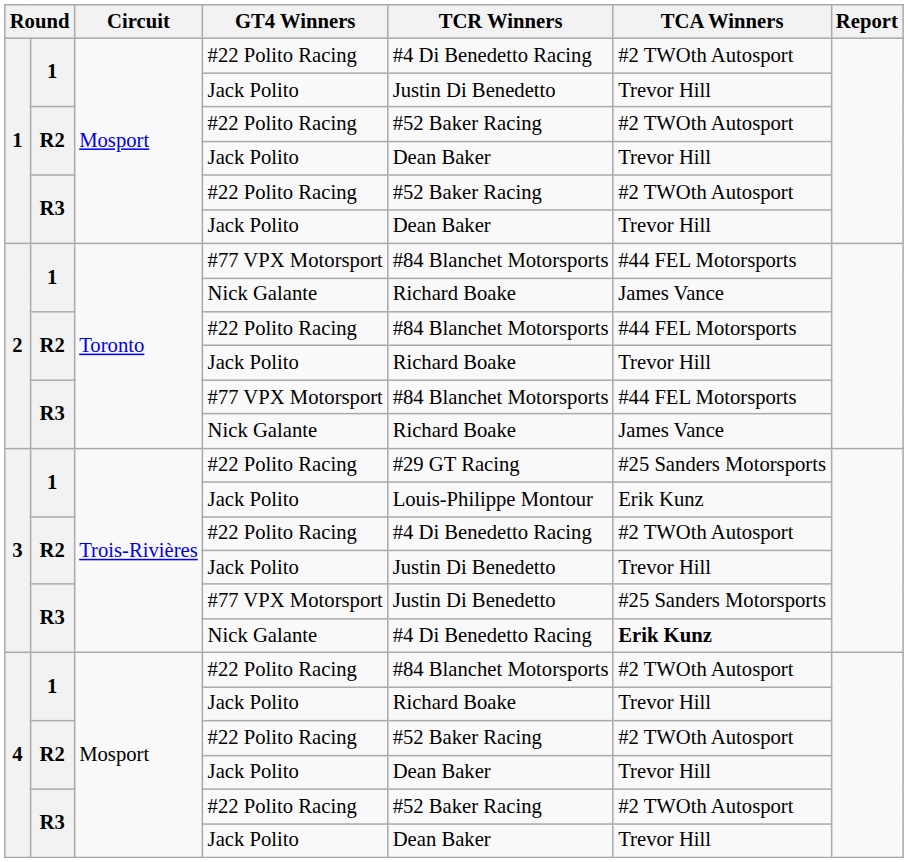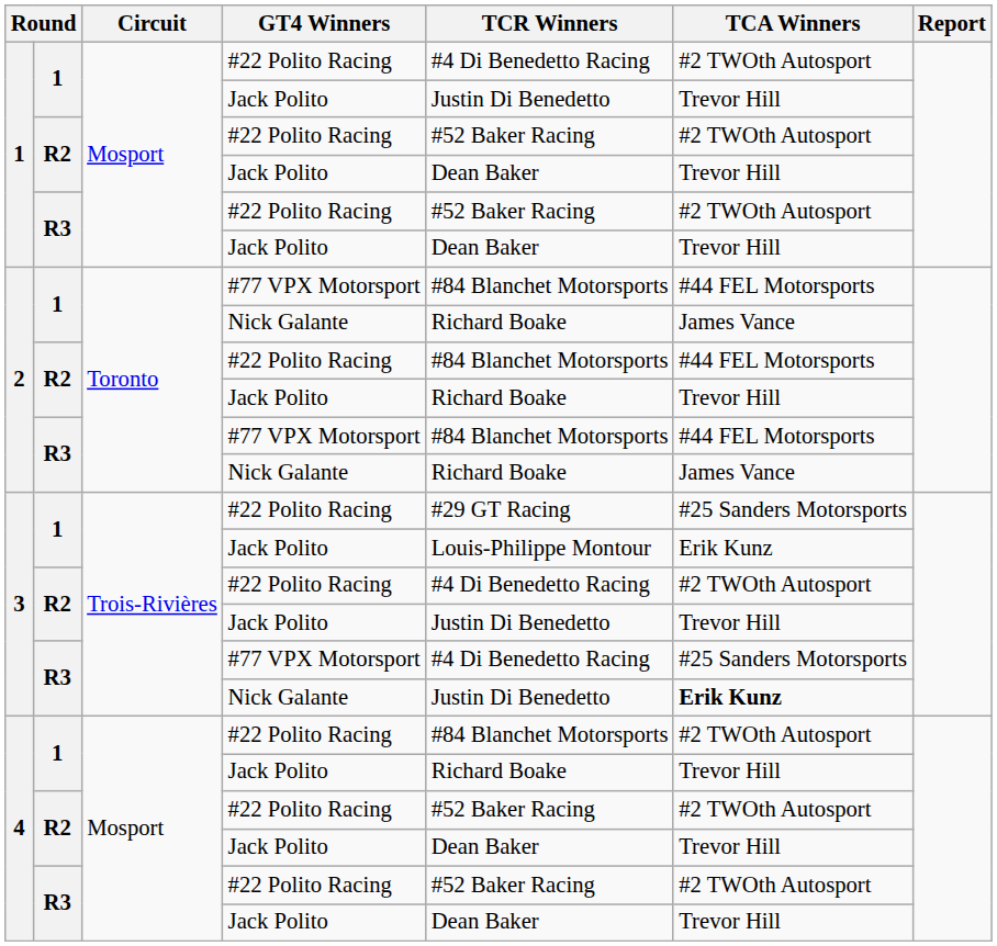3 / #77 VPX Motorsport | TCR Winners: Justin Di Benedetto -> #4 Di Benedetto Racing
3 / Nick Galante | TCR Winners: #4 Di Benedetto Racing -> Justin Di Benedetto
